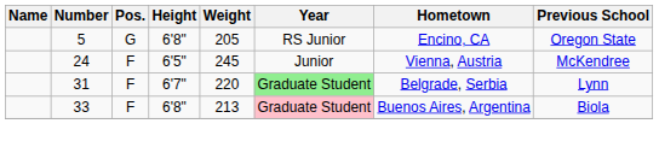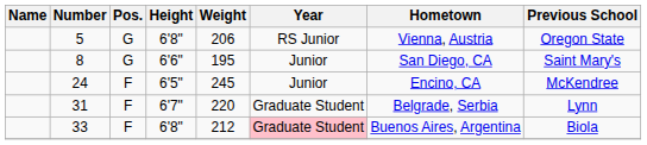5 | Weight: 205 -> 206
5 | Hometown: Encino, CA -> Vienna, Austria
+ row: 8 | G | 6'6" | 195 | Junior | San Diego, CA | Saint Mary's
24 | Hometown: Vienna, Austria -> Encino, CA
31 | Year: lightgreen background -> no background
33 | Weight: 213 -> 212
